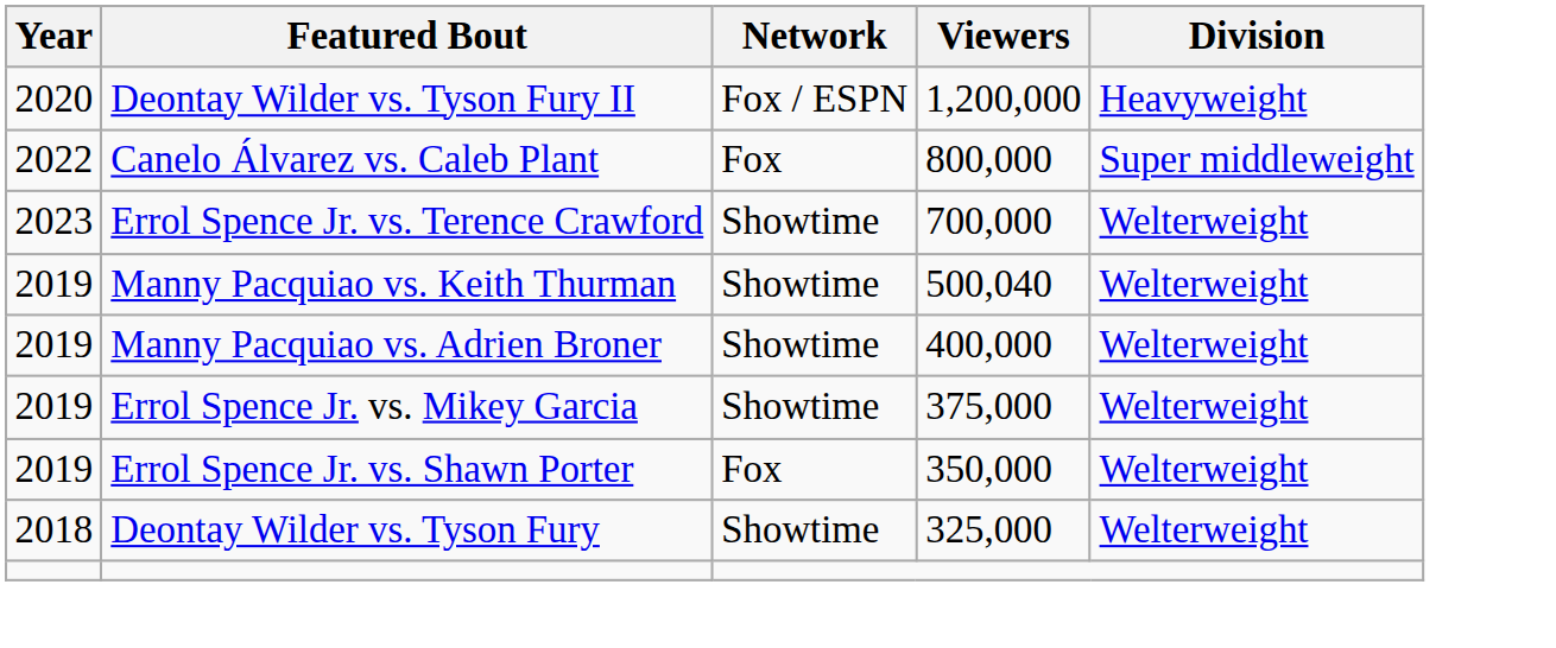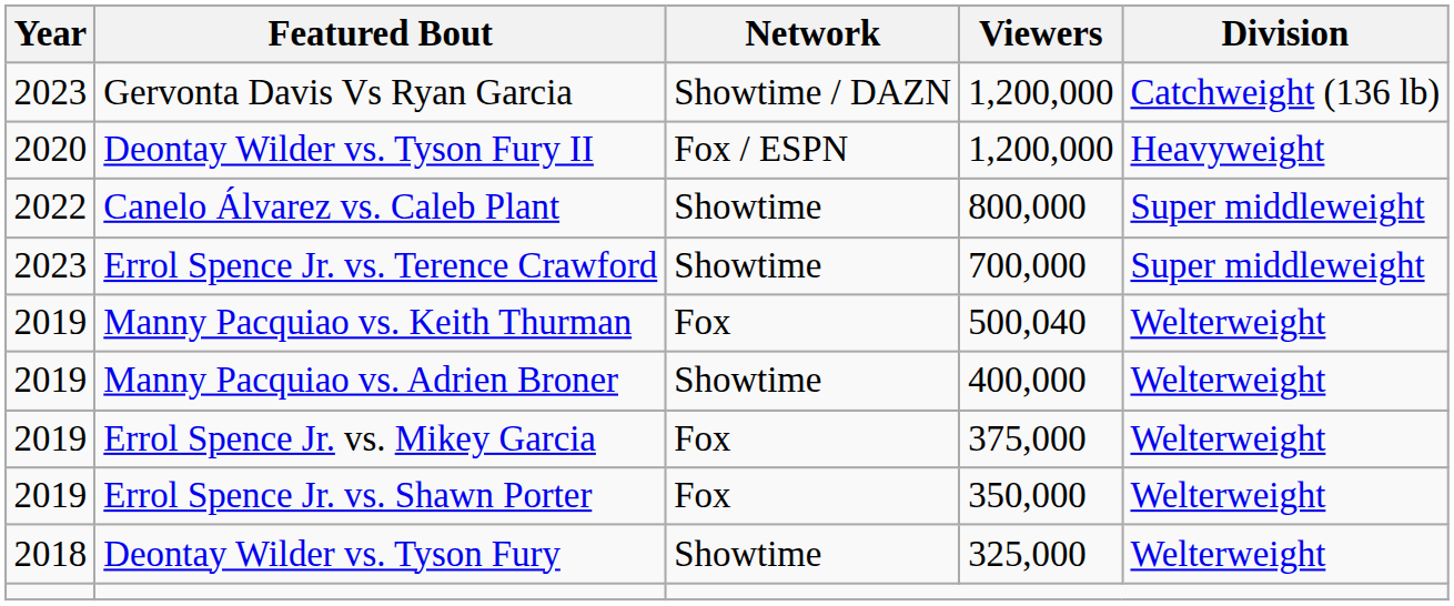+ row: 2023 | Gervonta Davis Vs Ryan Garcia | Showtime / DAZN | 1,200,000 | Catchweight (136 lb)
Canelo Álvarez vs. Caleb Plant | Network: Fox -> Showtime
Errol Spence Jr. vs. Terence Crawford | Division: Welterweight -> Super middleweight
Manny Pacquiao vs. Keith Thurman | Network: Showtime -> Fox
Errol Spence Jr. vs. Mikey Garcia | Network: Showtime -> Fox
